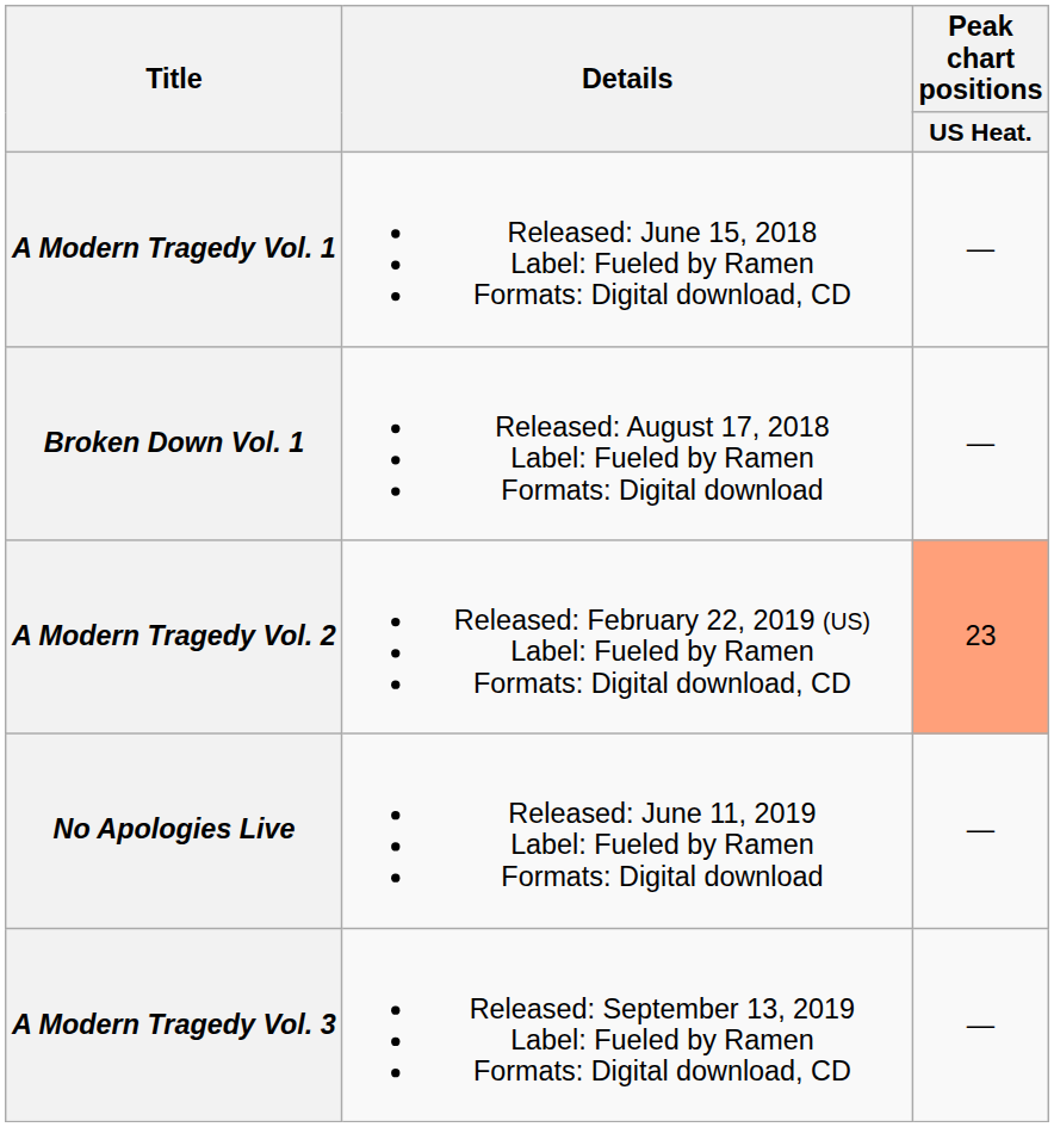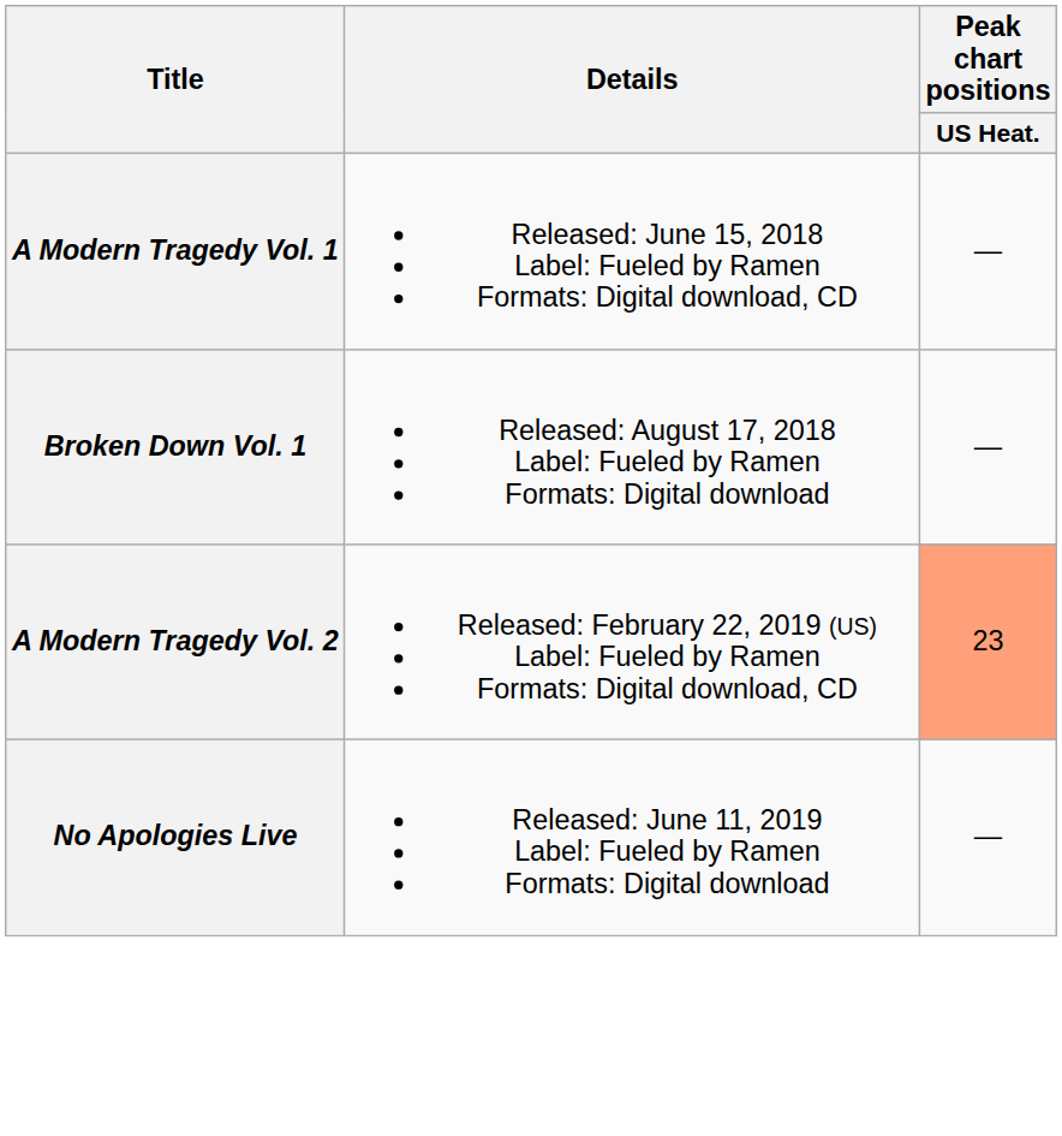- row: A Modern Tragedy Vol. 3 | Released: September 13, 2019 Label: Fueled by Ramen Formats: Digital download, CD | —
